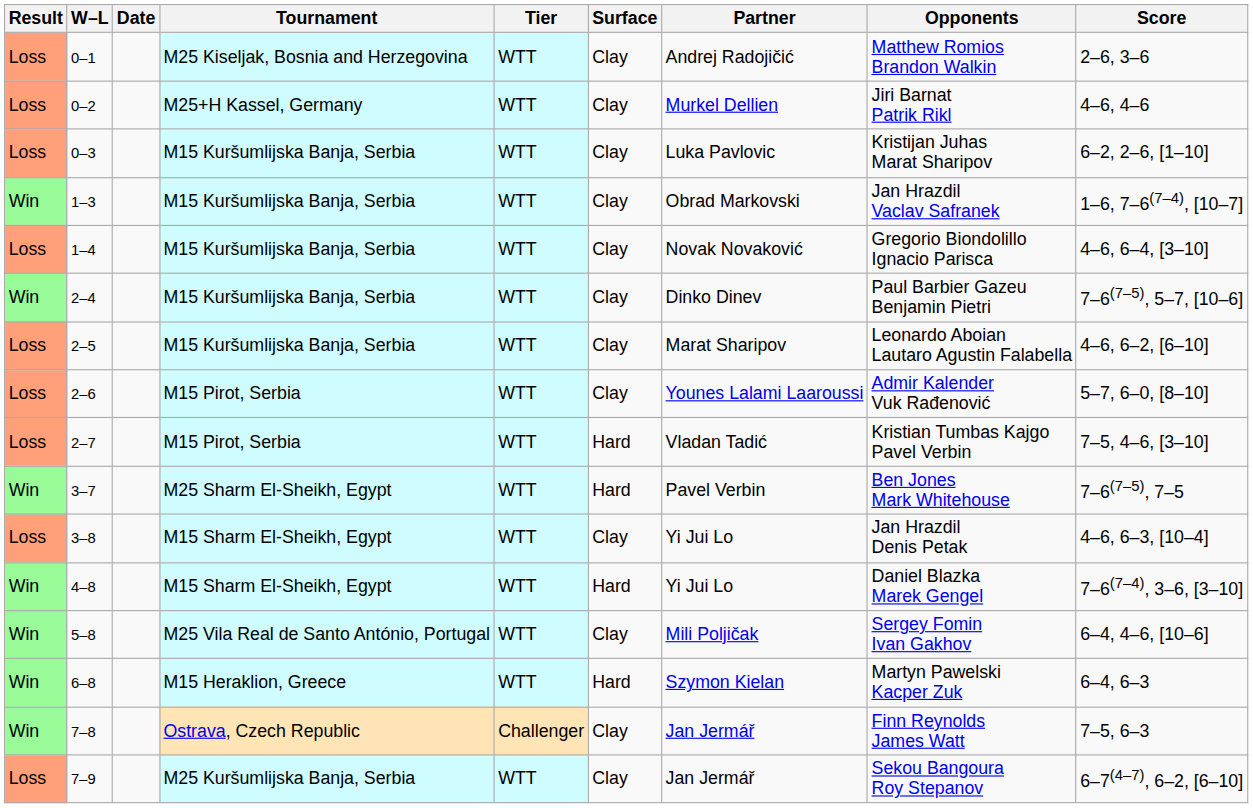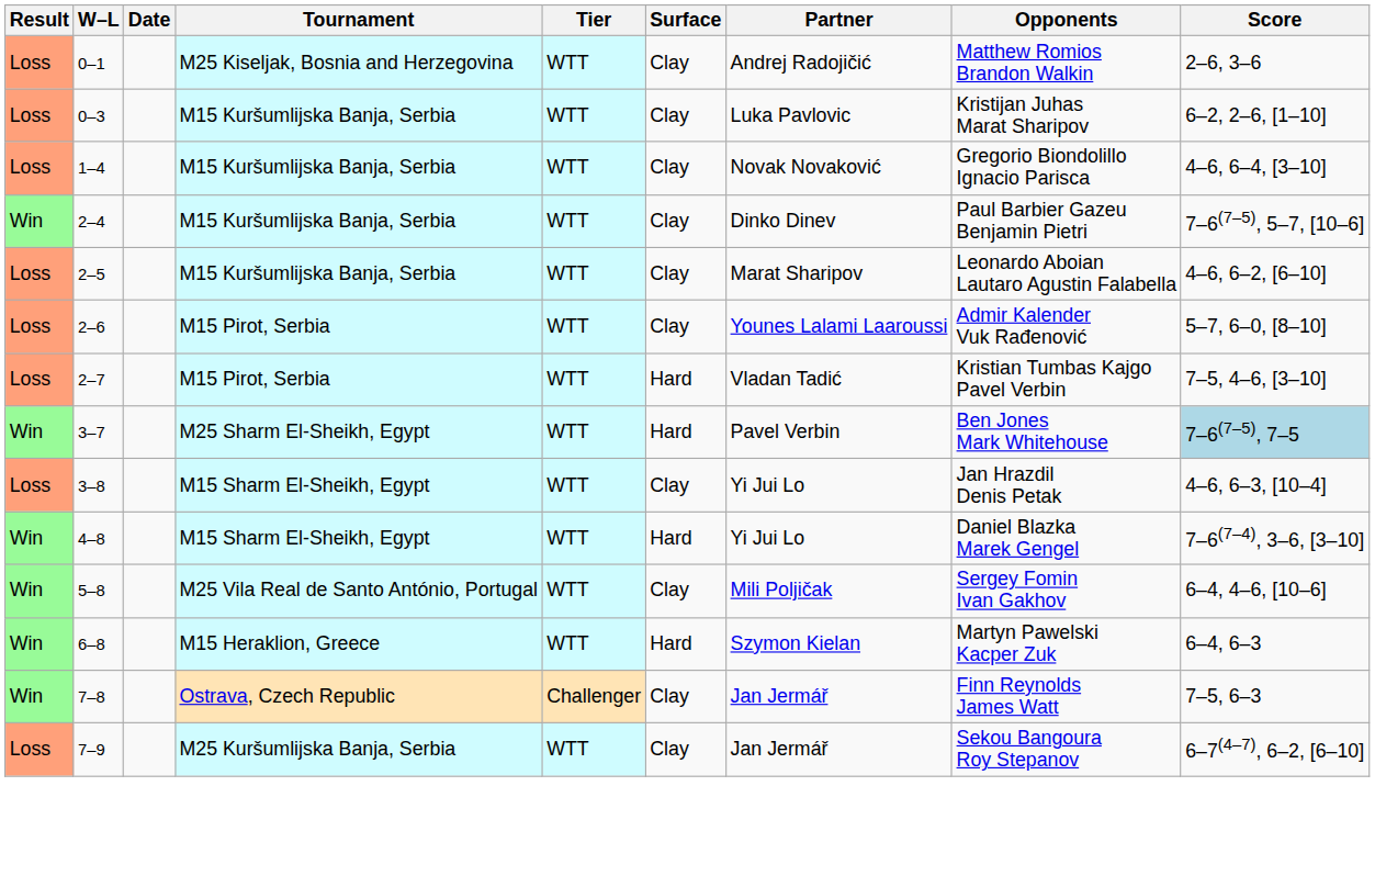- row: Loss | 0–2 | M25+H Kassel, Germany | WTT | Clay | Murkel Dellien | Jiri Barnat Patrik Rikl | 4–6, 4–6
- row: Win | 1–3 | M15 Kuršumlijska Banja, Serbia | WTT | Clay | Obrad Markovski | Jan Hrazdil Vaclav Safranek | 1–6, 7–6(7–4), [10–7]
3–7 | Score: no background -> lightblue background
